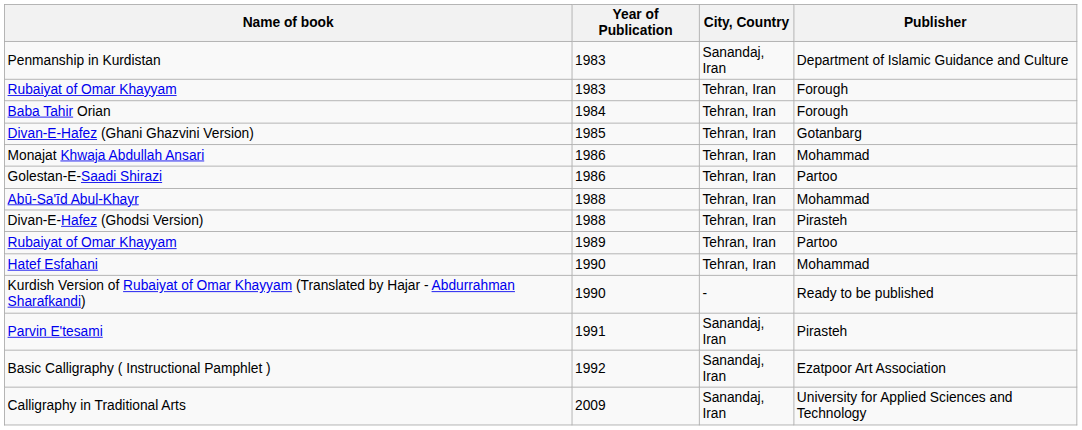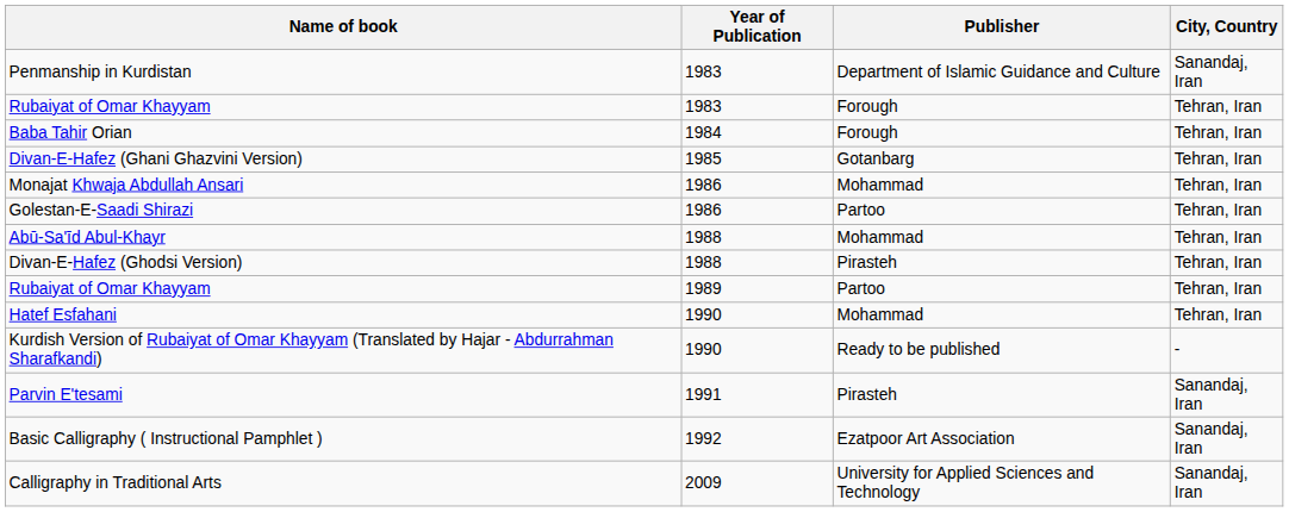columns swapped: Publisher <-> City, Country
